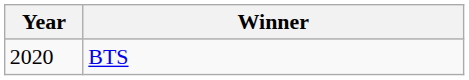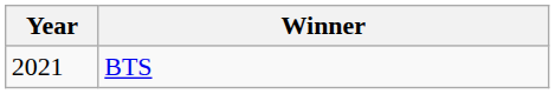BTS | Year: 2020 -> 2021
